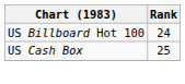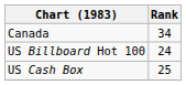+ row: Canada | 34
